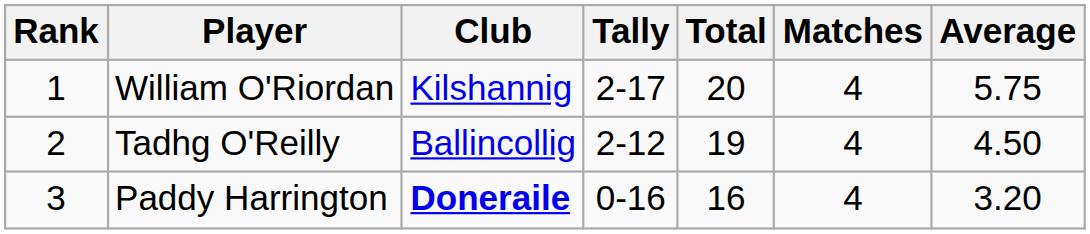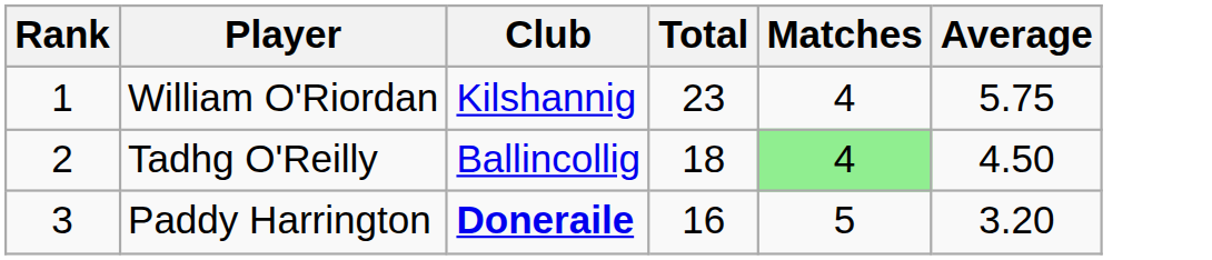- column: Tally | 2-17 | 2-12 | 0-16
William O'Riordan | Total: 20 -> 23
Tadhg O'Reilly | Total: 19 -> 18
Tadhg O'Reilly | Matches: no background -> lightgreen background
Paddy Harrington | Matches: 4 -> 5
